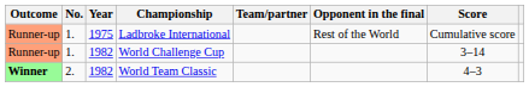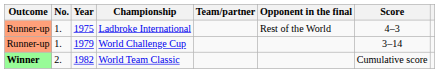Ladbroke International | Score: Cumulative score -> 4–3
World Challenge Cup | Year: 1982 -> 1979
World Team Classic | Score: 4–3 -> Cumulative score
